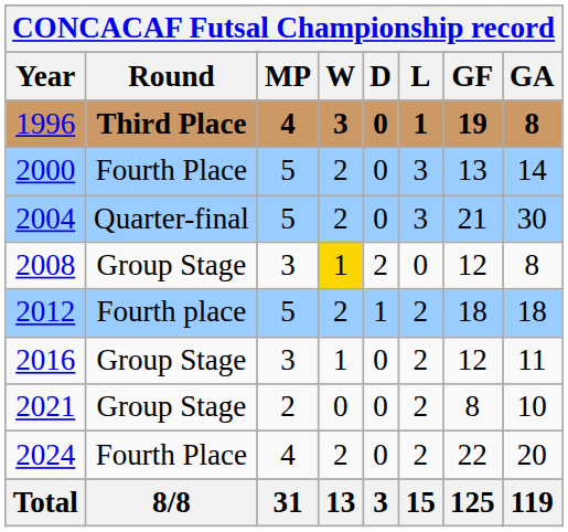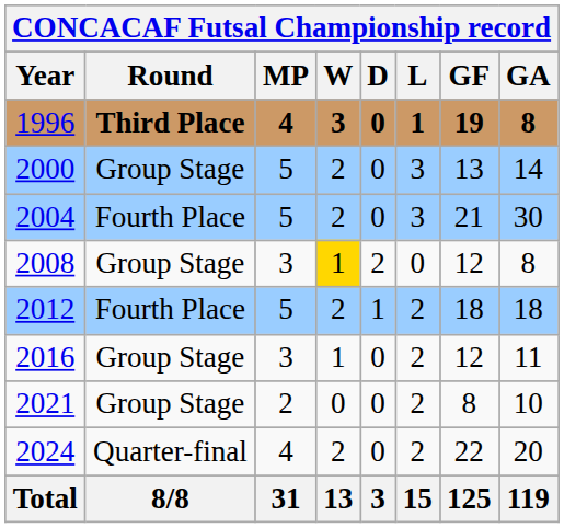2000 | Round: Fourth Place -> Group Stage
2004 | Round: Quarter-final -> Fourth Place
2012 | Round: Fourth place -> Fourth Place
2024 | Round: Fourth Place -> Quarter-final
